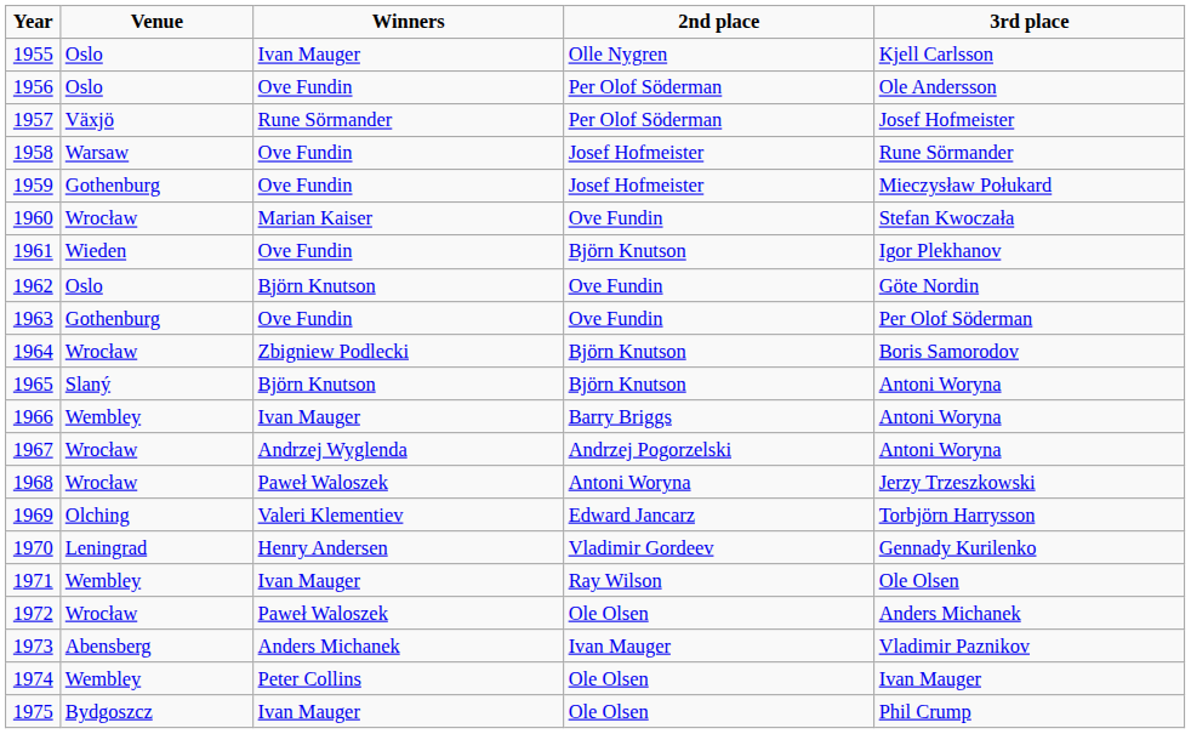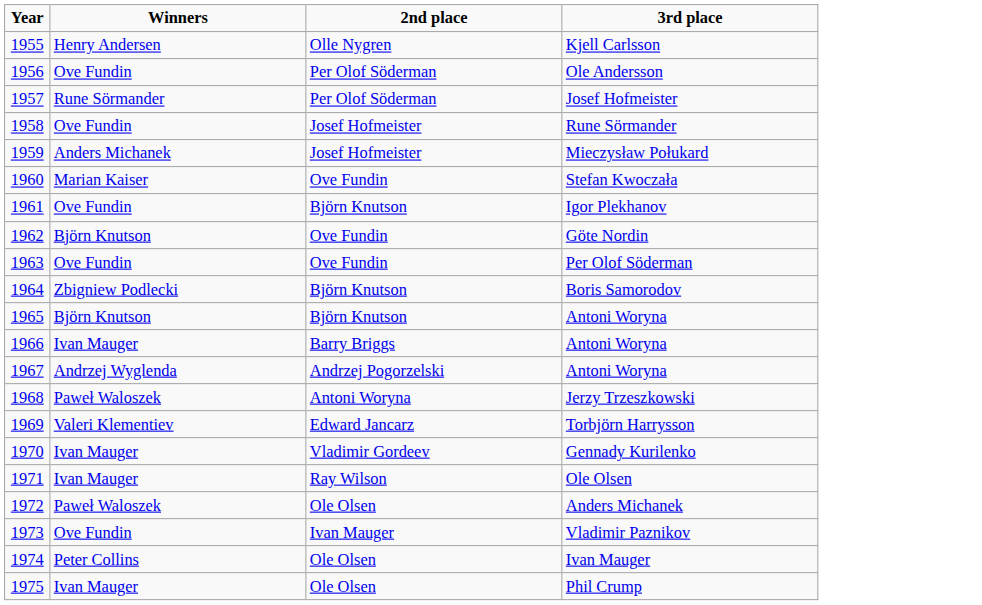- column: Venue | Oslo | Oslo | Växjö | Warsaw | Gothenburg | Wrocław | Wieden | Oslo | Gothenburg | Wrocław | Slaný | Wembley | Wrocław | Wrocław | Olching | Leningrad | Wembley | Wrocław | Abensberg | Wembley | Bydgoszcz
1955 | Winners: Ivan Mauger -> Henry Andersen
1959 | Winners: Ove Fundin -> Anders Michanek
1970 | Winners: Henry Andersen -> Ivan Mauger
1973 | Winners: Anders Michanek -> Ove Fundin
